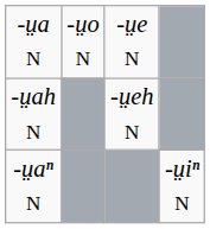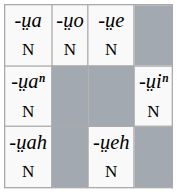rows swapped: -ṳah N <-> -ṳaⁿ N
